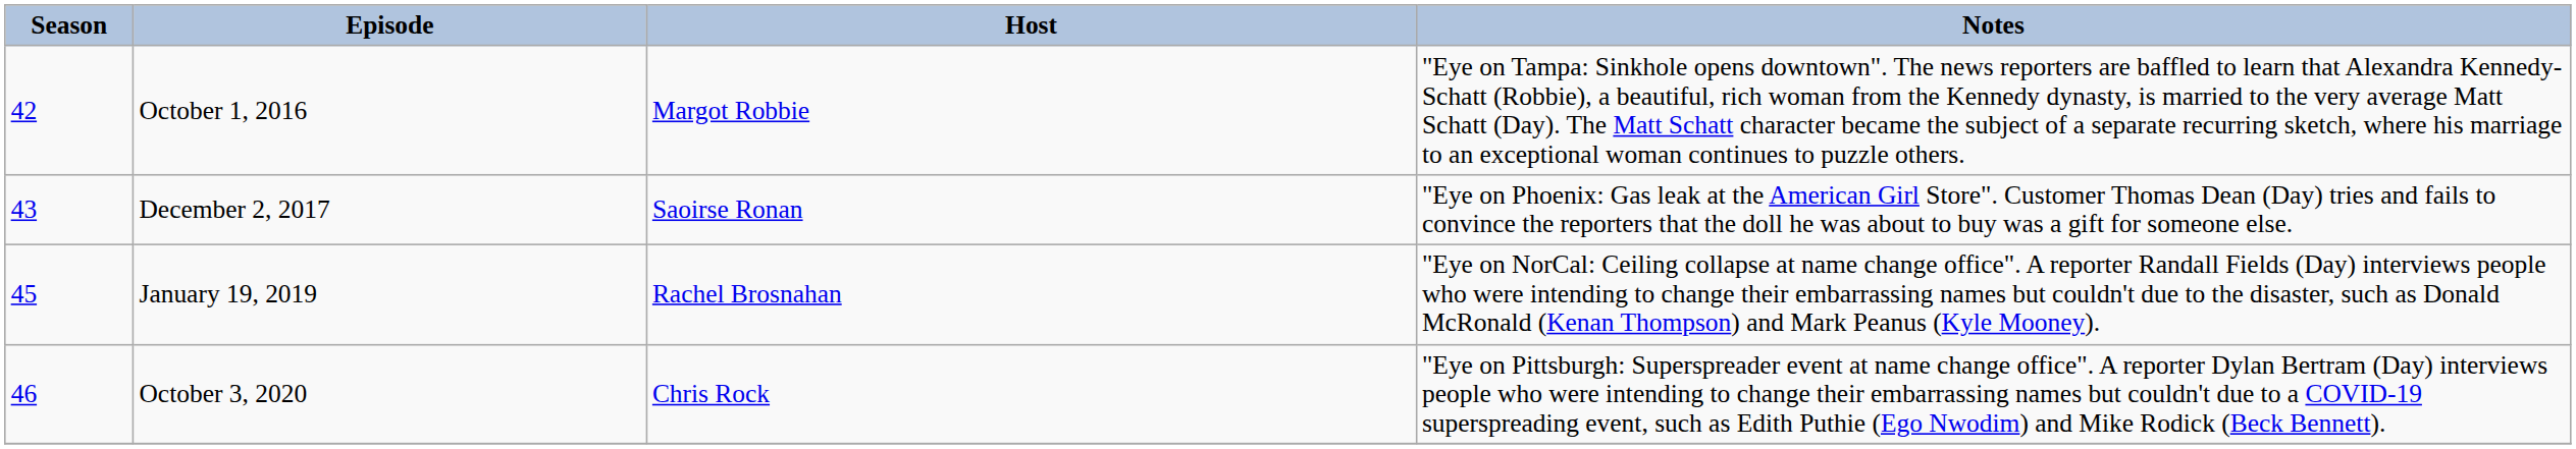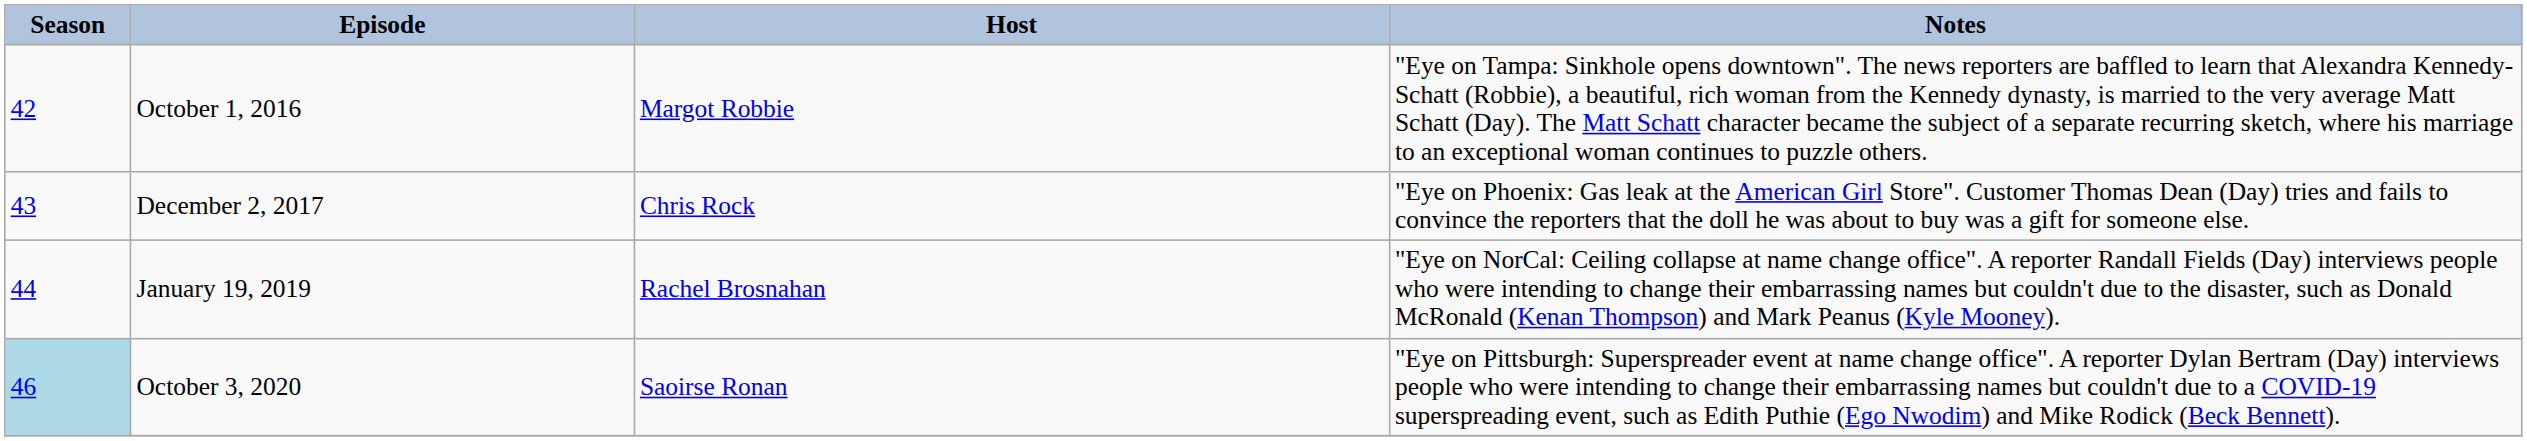December 2, 2017 | Host: Saoirse Ronan -> Chris Rock
January 19, 2019 | Season: 45 -> 44
October 3, 2020 | Season: no background -> lightblue background
October 3, 2020 | Host: Chris Rock -> Saoirse Ronan
